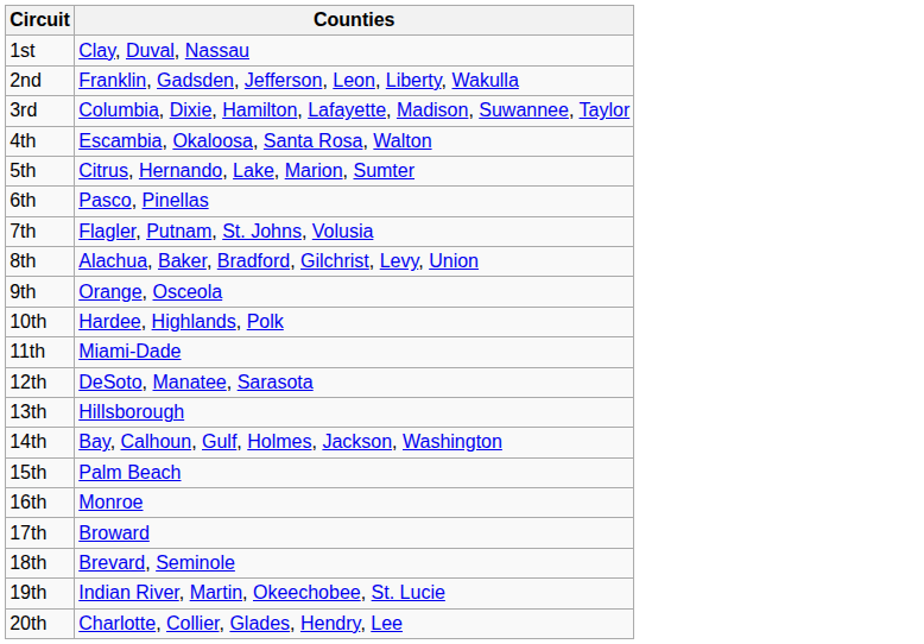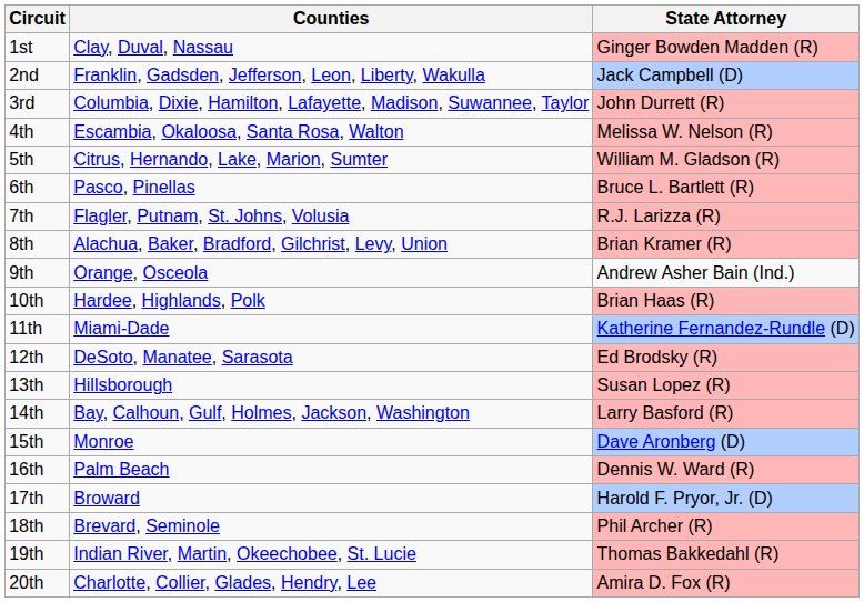+ column: State Attorney | Ginger Bowden Madden (R) | Jack Campbell (D) | John Durrett (R) | Melissa W. Nelson (R) | William M. Gladson (R) | Bruce L. Bartlett (R) | R.J. Larizza (R) | Brian Kramer (R) | Andrew Asher Bain (Ind.) | Brian Haas (R) | Katherine Fernandez-Rundle (D) | Ed Brodsky (R) | Susan Lopez (R) | Larry Basford (R) | Dave Aronberg (D) | Dennis W. Ward (R) | Harold F. Pryor, Jr. (D) | Phil Archer (R) | Thomas Bakkedahl (R) | Amira D. Fox (R)
15th | Counties: Palm Beach -> Monroe
16th | Counties: Monroe -> Palm Beach
